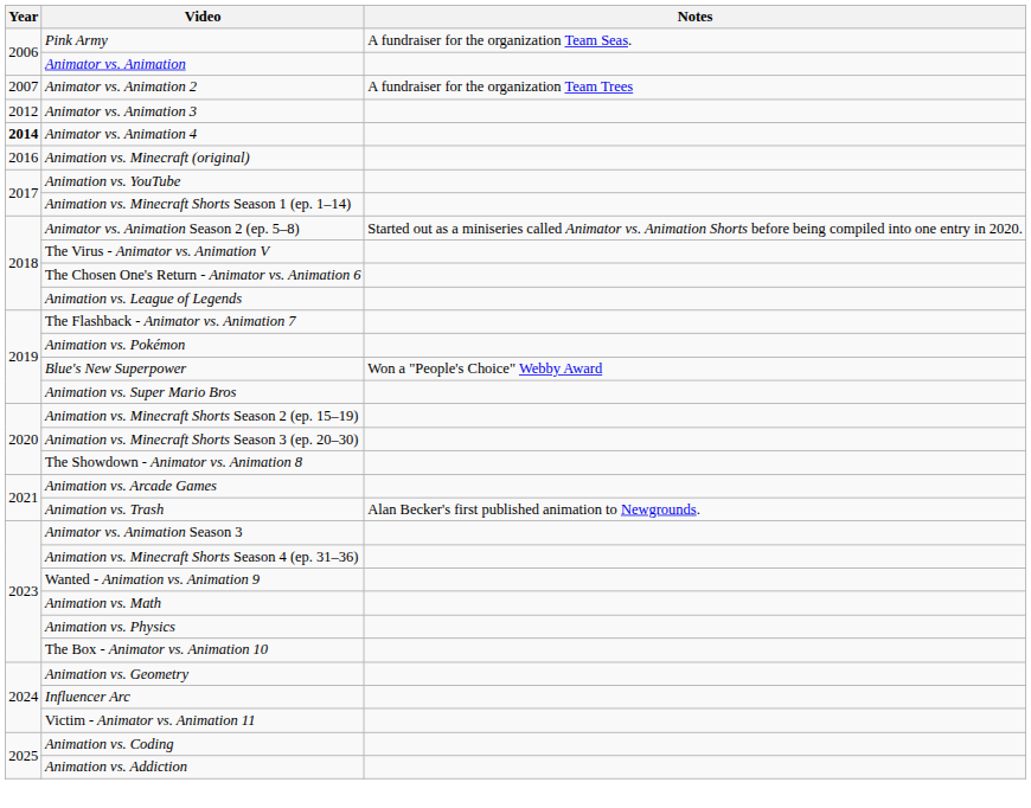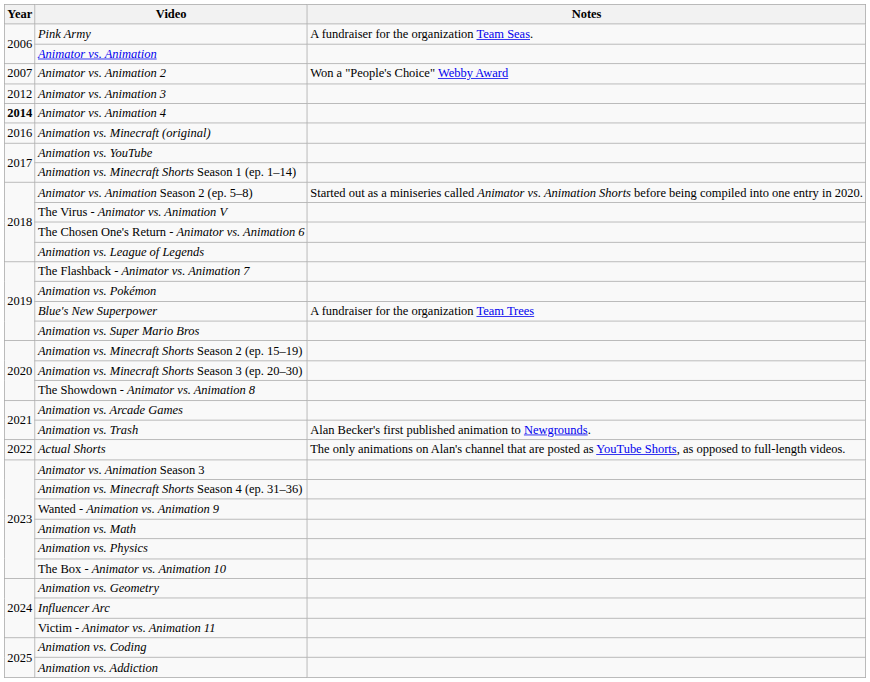Animator vs. Animation 2 | Notes: A fundraiser for the organization Team Trees -> Won a "People's Choice" Webby Award
Blue's New Superpower | Notes: Won a "People's Choice" Webby Award -> A fundraiser for the organization Team Trees
+ row: 2022 | Actual Shorts | The only animations on Alan's channel that are posted as YouTube Shorts, as opposed to full-length videos.
